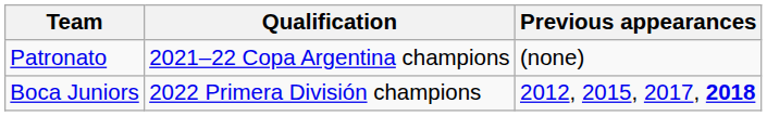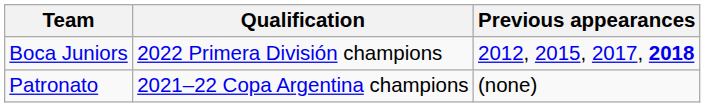rows swapped: Boca Juniors <-> Patronato
